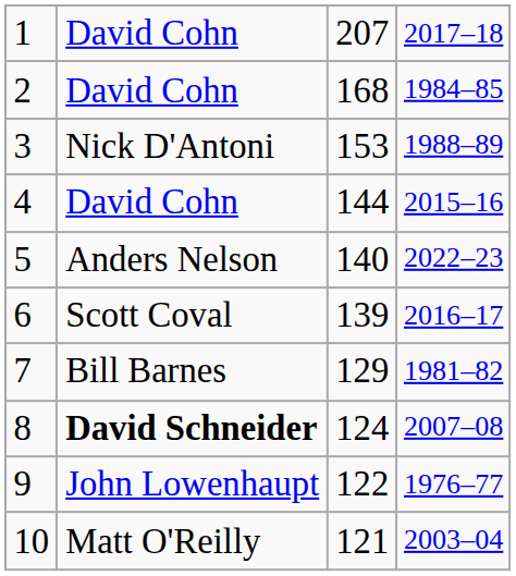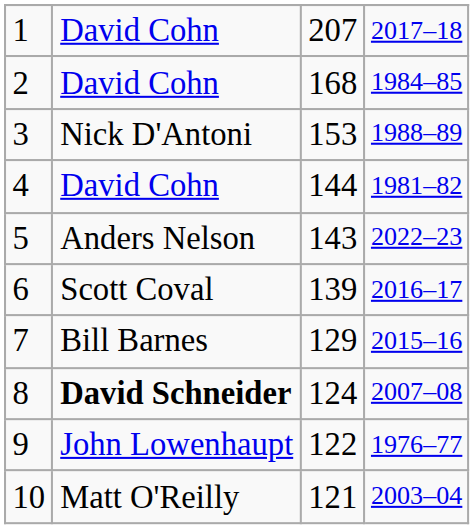4 | column 4: 2015–16 -> 1981–82
5 | column 3: 140 -> 143
7 | column 4: 1981–82 -> 2015–16
